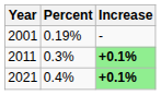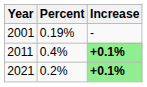2011 | Percent: 0.3% -> 0.4%
2021 | Percent: 0.4% -> 0.2%
